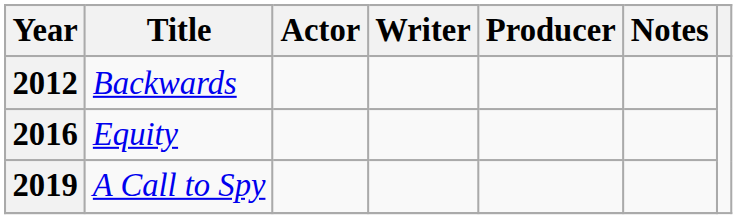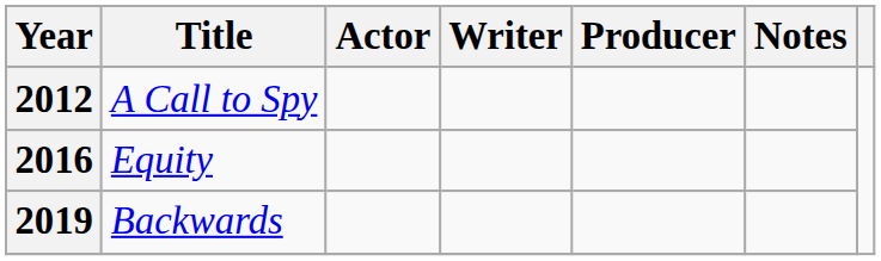2012 | Title: Backwards -> A Call to Spy
2019 | Title: A Call to Spy -> Backwards
